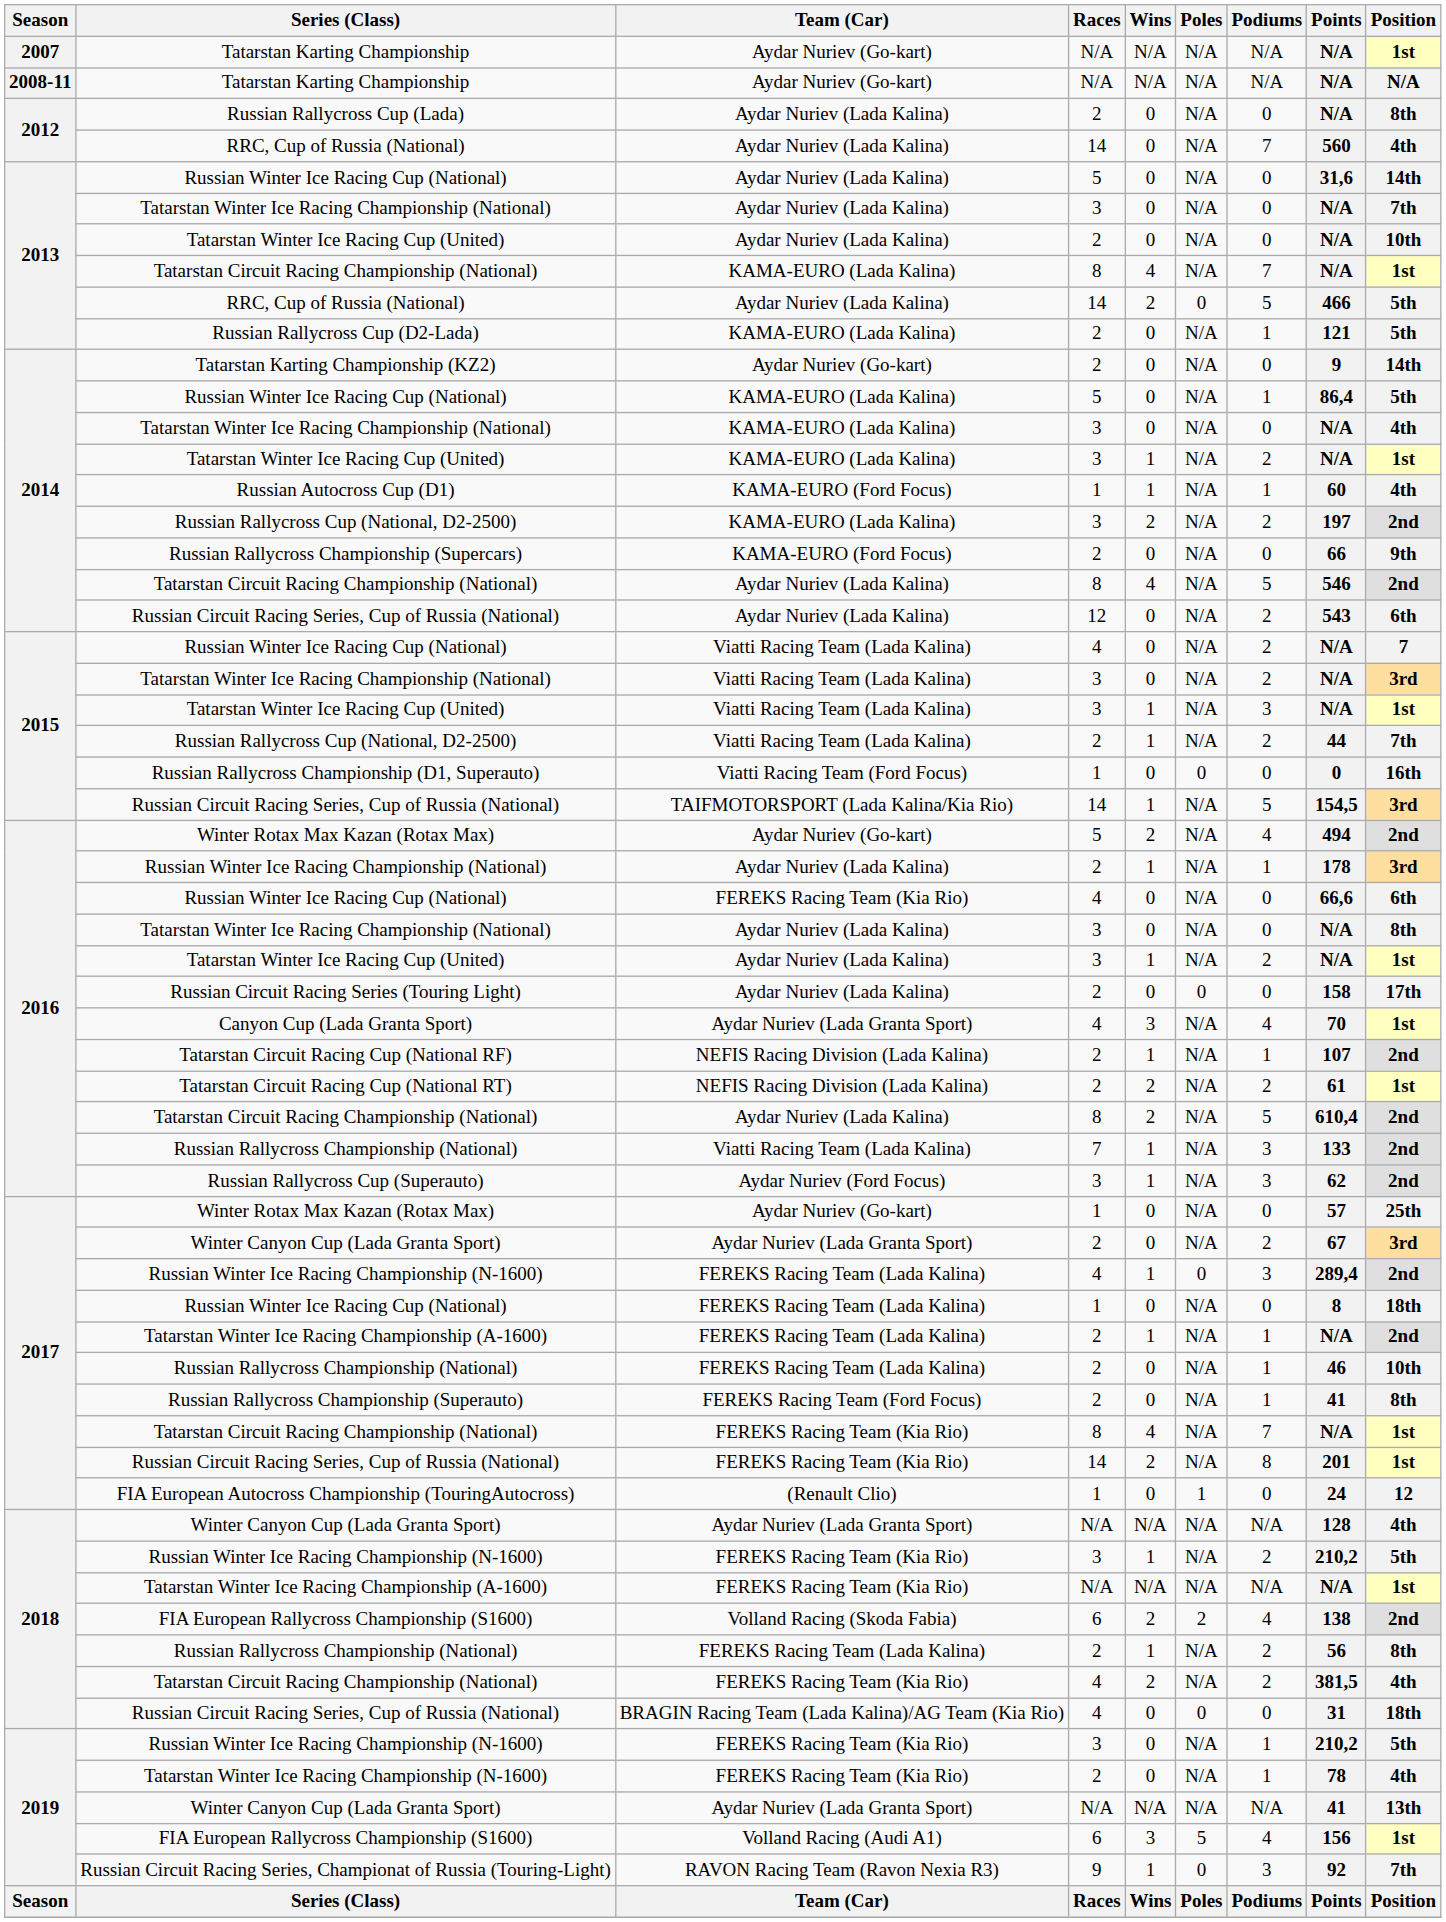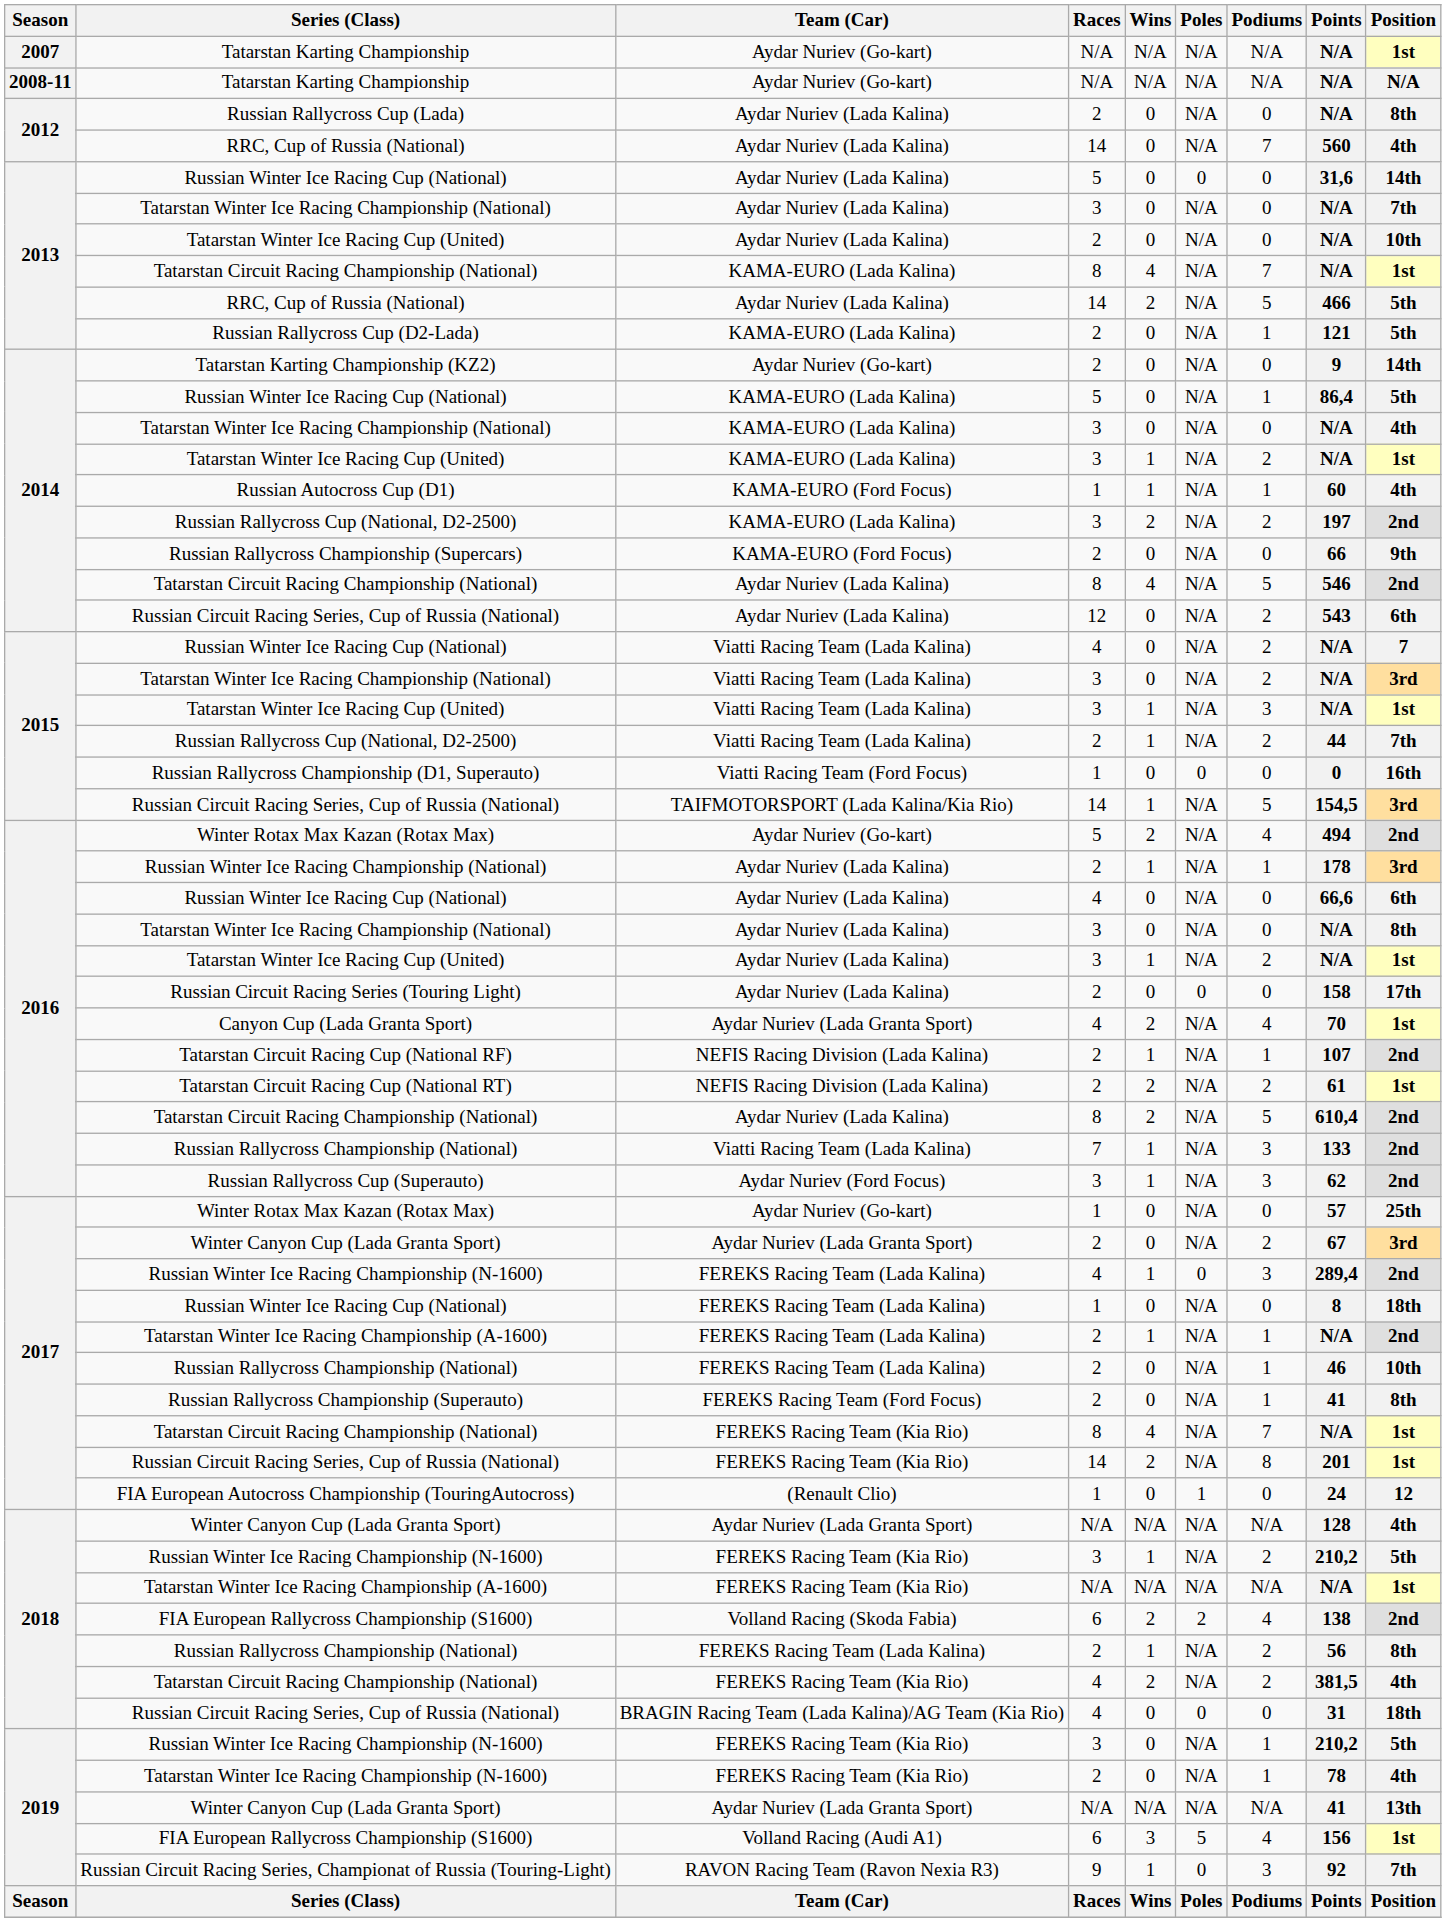2013 / Russian Winter Ice Racing Cup (National) | Poles: N/A -> 0
2013 / RRC, Cup of Russia (National) | Poles: 0 -> N/A
2016 / Russian Winter Ice Racing Cup (National) | Team (Car): FEREKS Racing Team (Kia Rio) -> Aydar Nuriev (Lada Kalina)
Canyon Cup (Lada Granta Sport) | Wins: 3 -> 2
